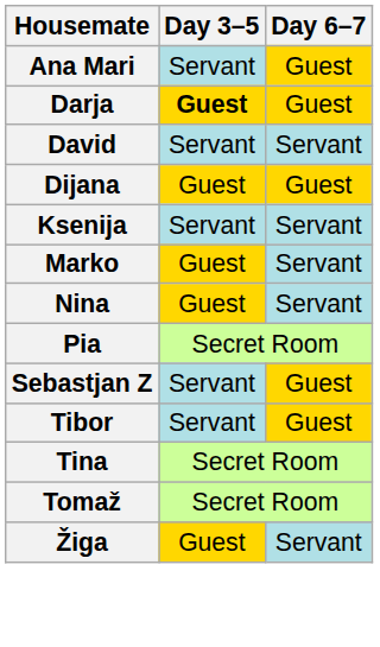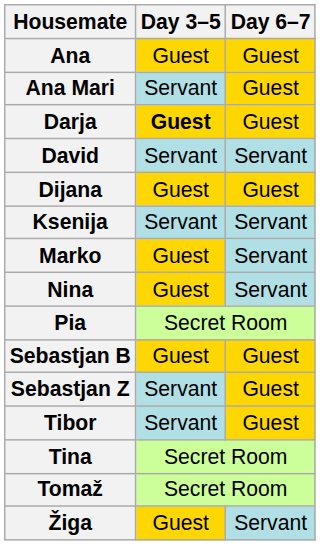+ row: Ana | Guest | Guest
+ row: Sebastjan B | Guest | Guest
